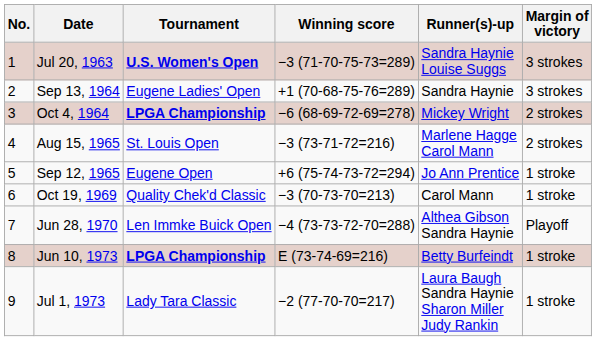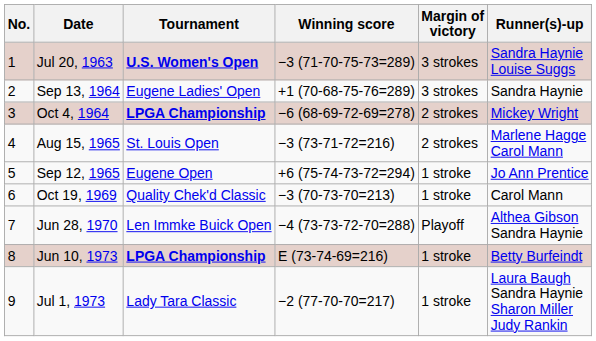columns swapped: Margin of victory <-> Runner(s)-up
